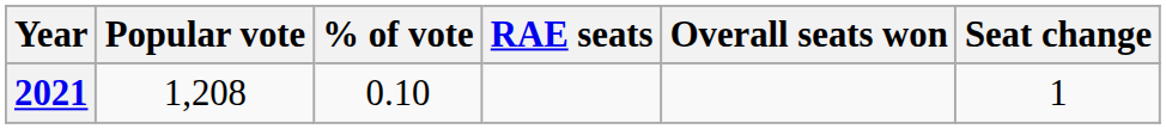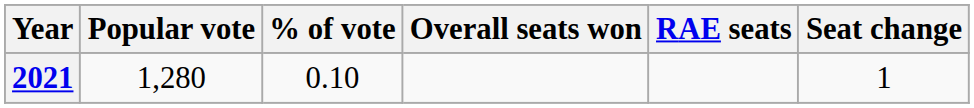columns swapped: Overall seats won <-> RAE seats
2021 | Popular vote: 1,208 -> 1,280
